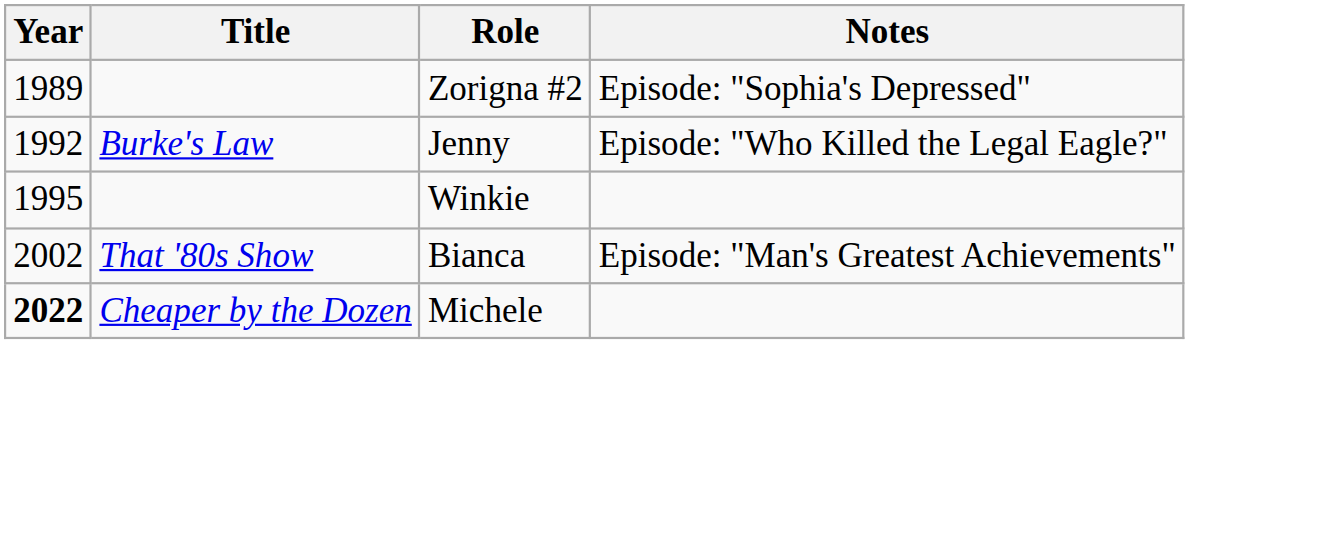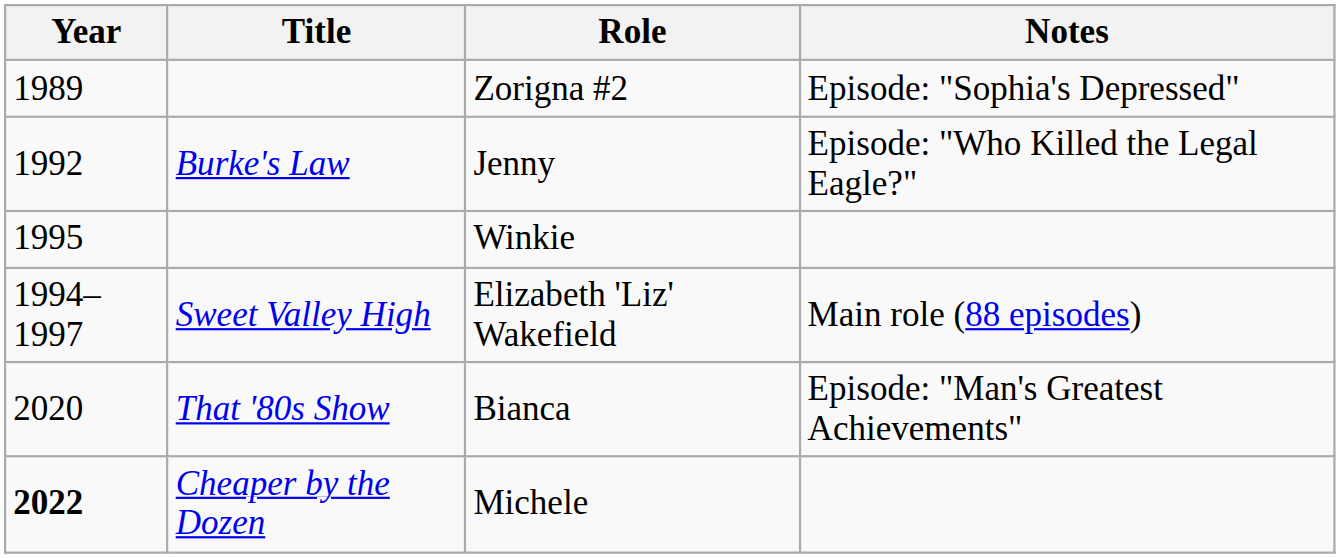+ row: 1994–1997 | Sweet Valley High | Elizabeth 'Liz' Wakefield | Main role (88 episodes)
Bianca | Year: 2002 -> 2020
